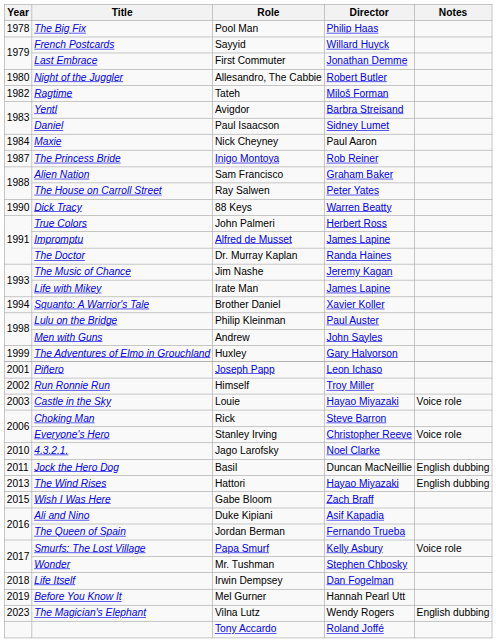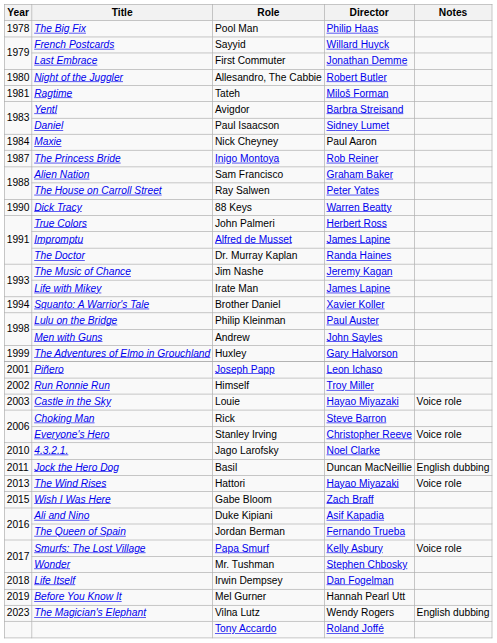Ragtime | Year: 1982 -> 1981
The Wind Rises | Notes: English dubbing -> Voice role
